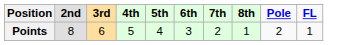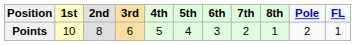+ column: 1st | 10
